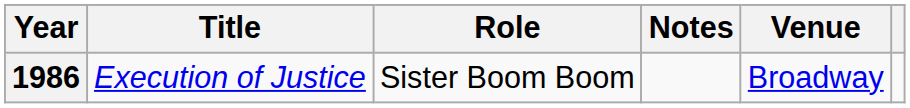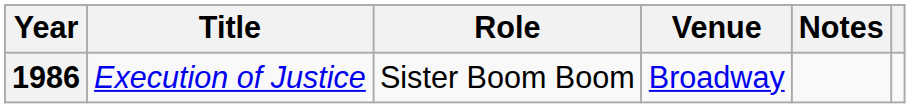columns swapped: Venue <-> Notes
